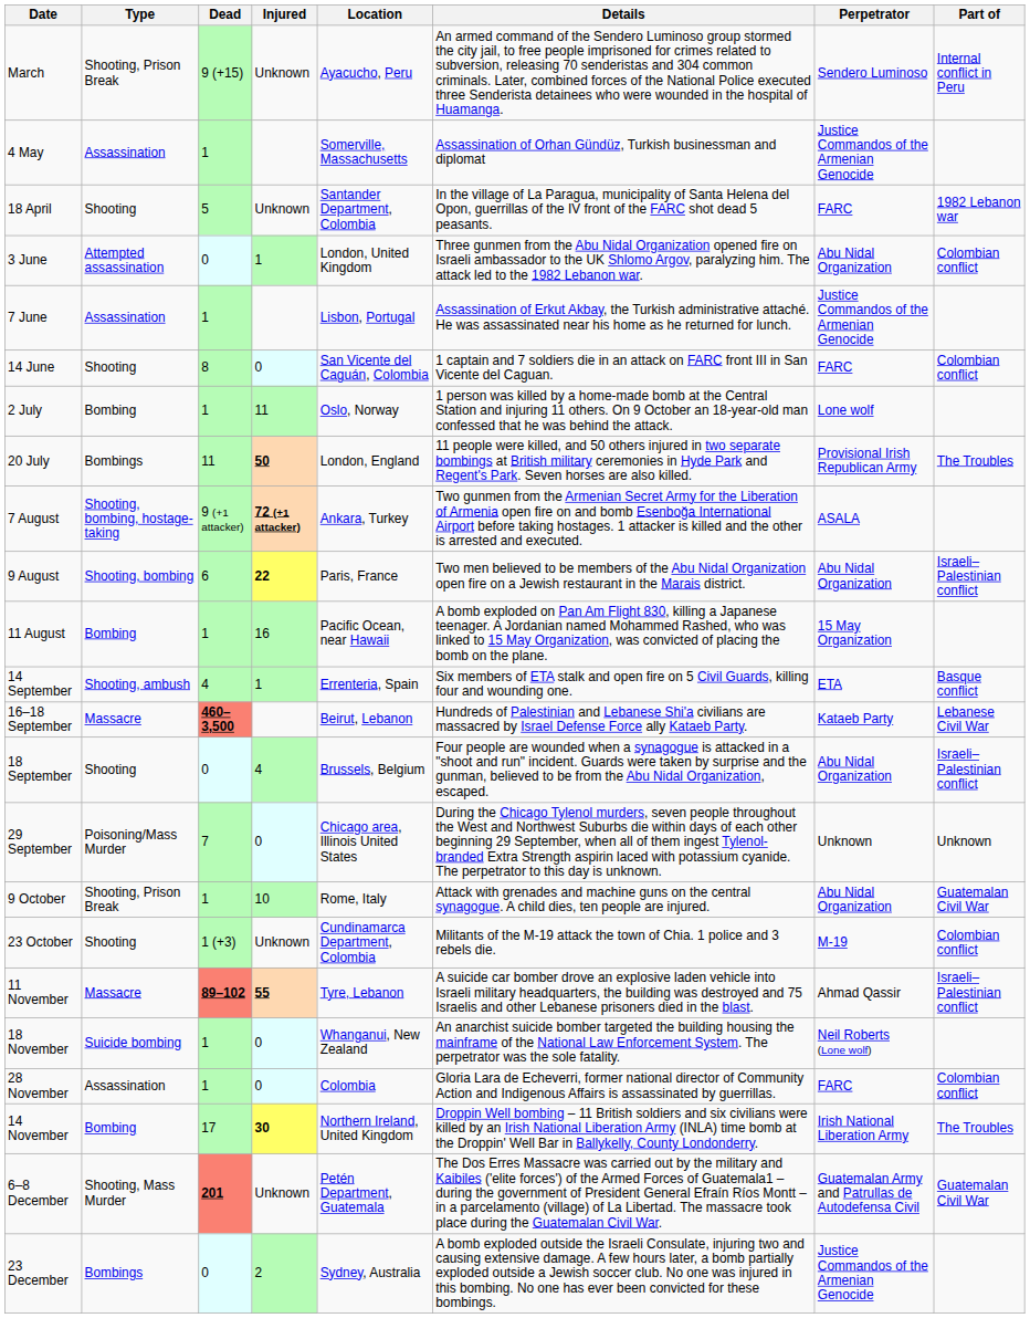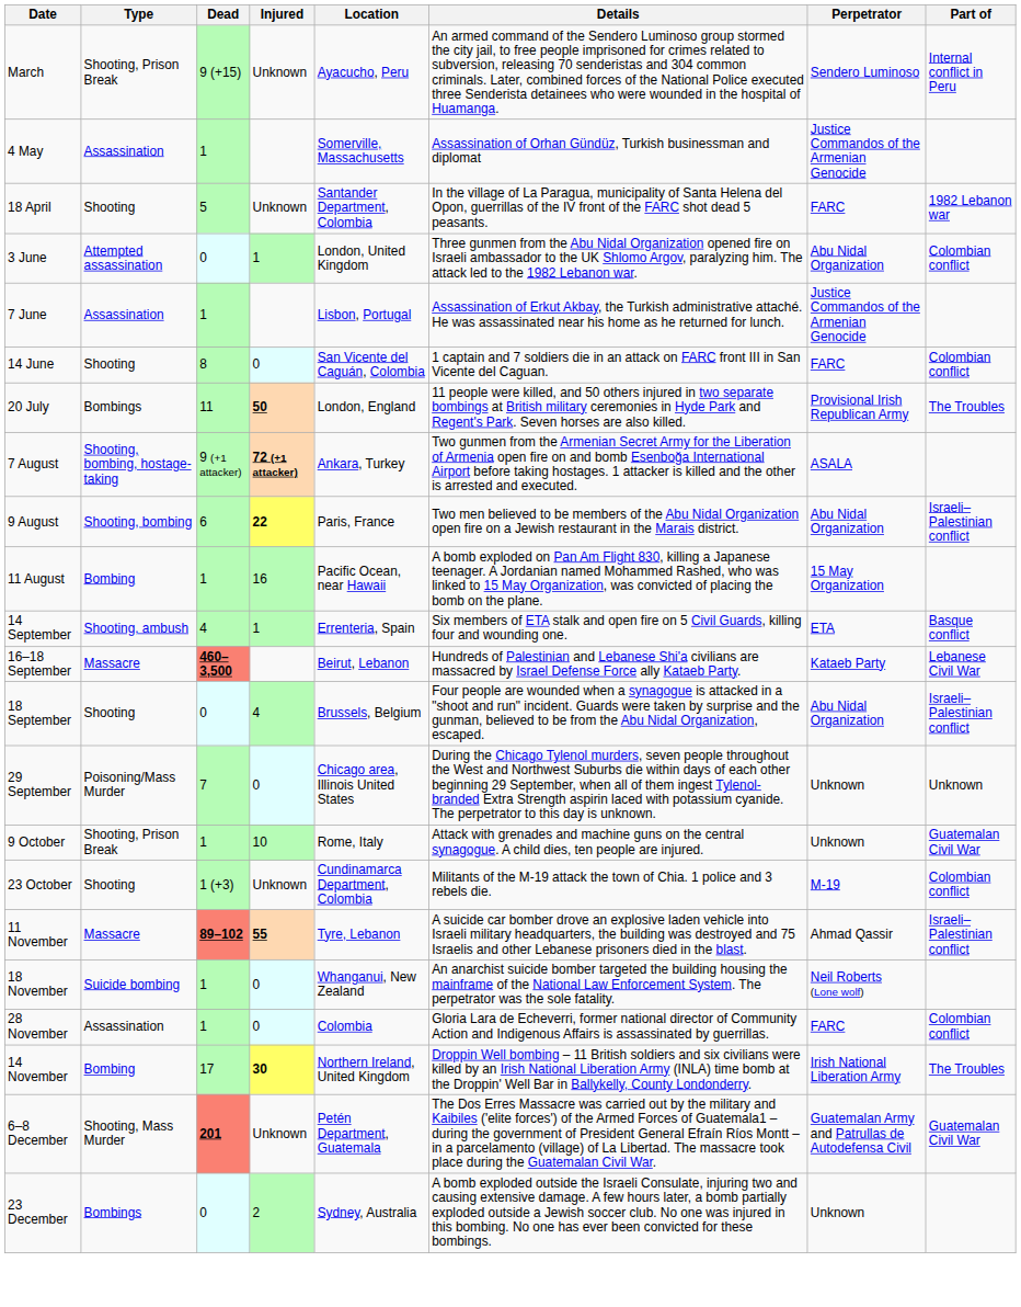- row: 2 July | Bombing | 1 | 11 | Oslo, Norway | 1 person was killed by a home-made bomb at the Central Station and injuring 11 others. On 9 October an 18-year-old man confessed that he was behind the attack. | Lone wolf
9 October | Perpetrator: Abu Nidal Organization -> Unknown
23 December | Perpetrator: Justice Commandos of the Armenian Genocide -> Unknown
